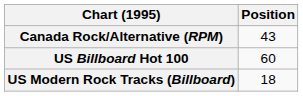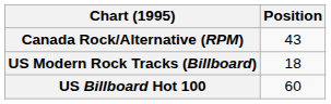rows swapped: US Billboard Hot 100 <-> US Modern Rock Tracks (Billboard)
